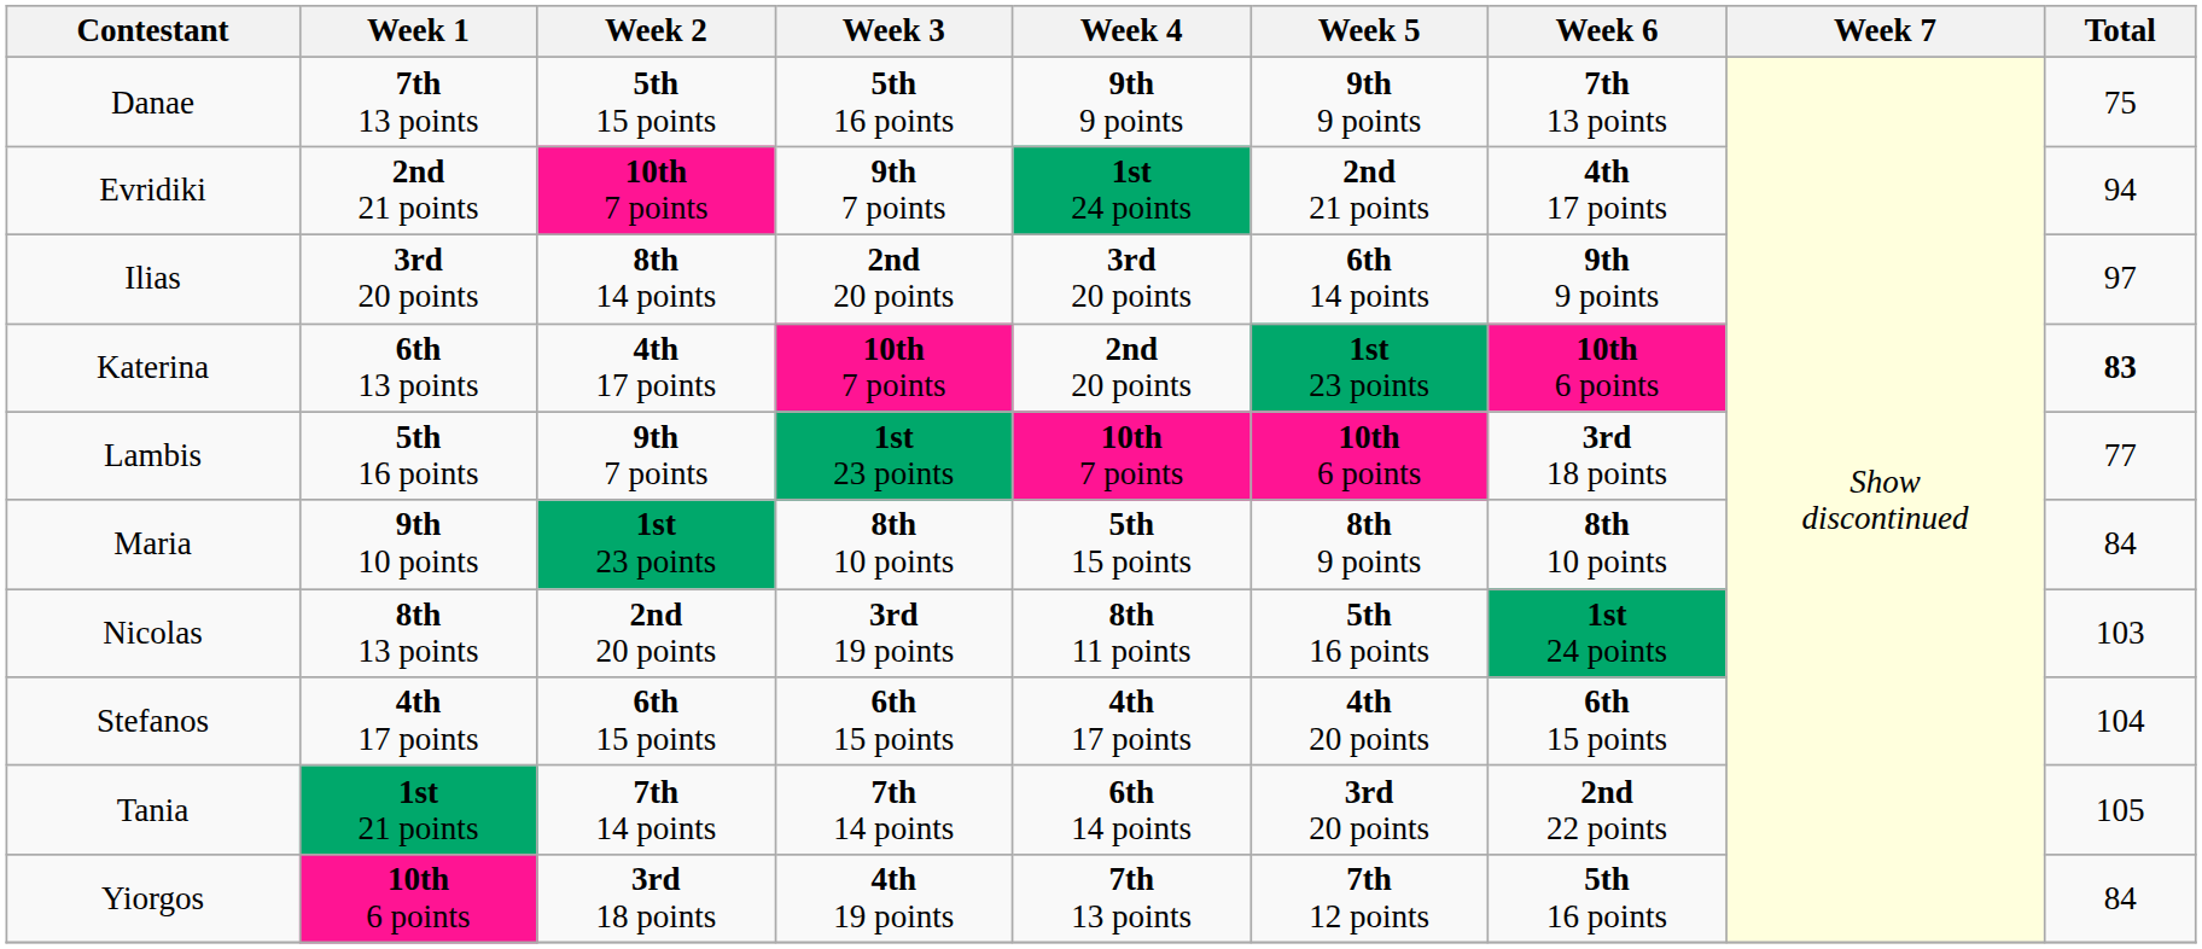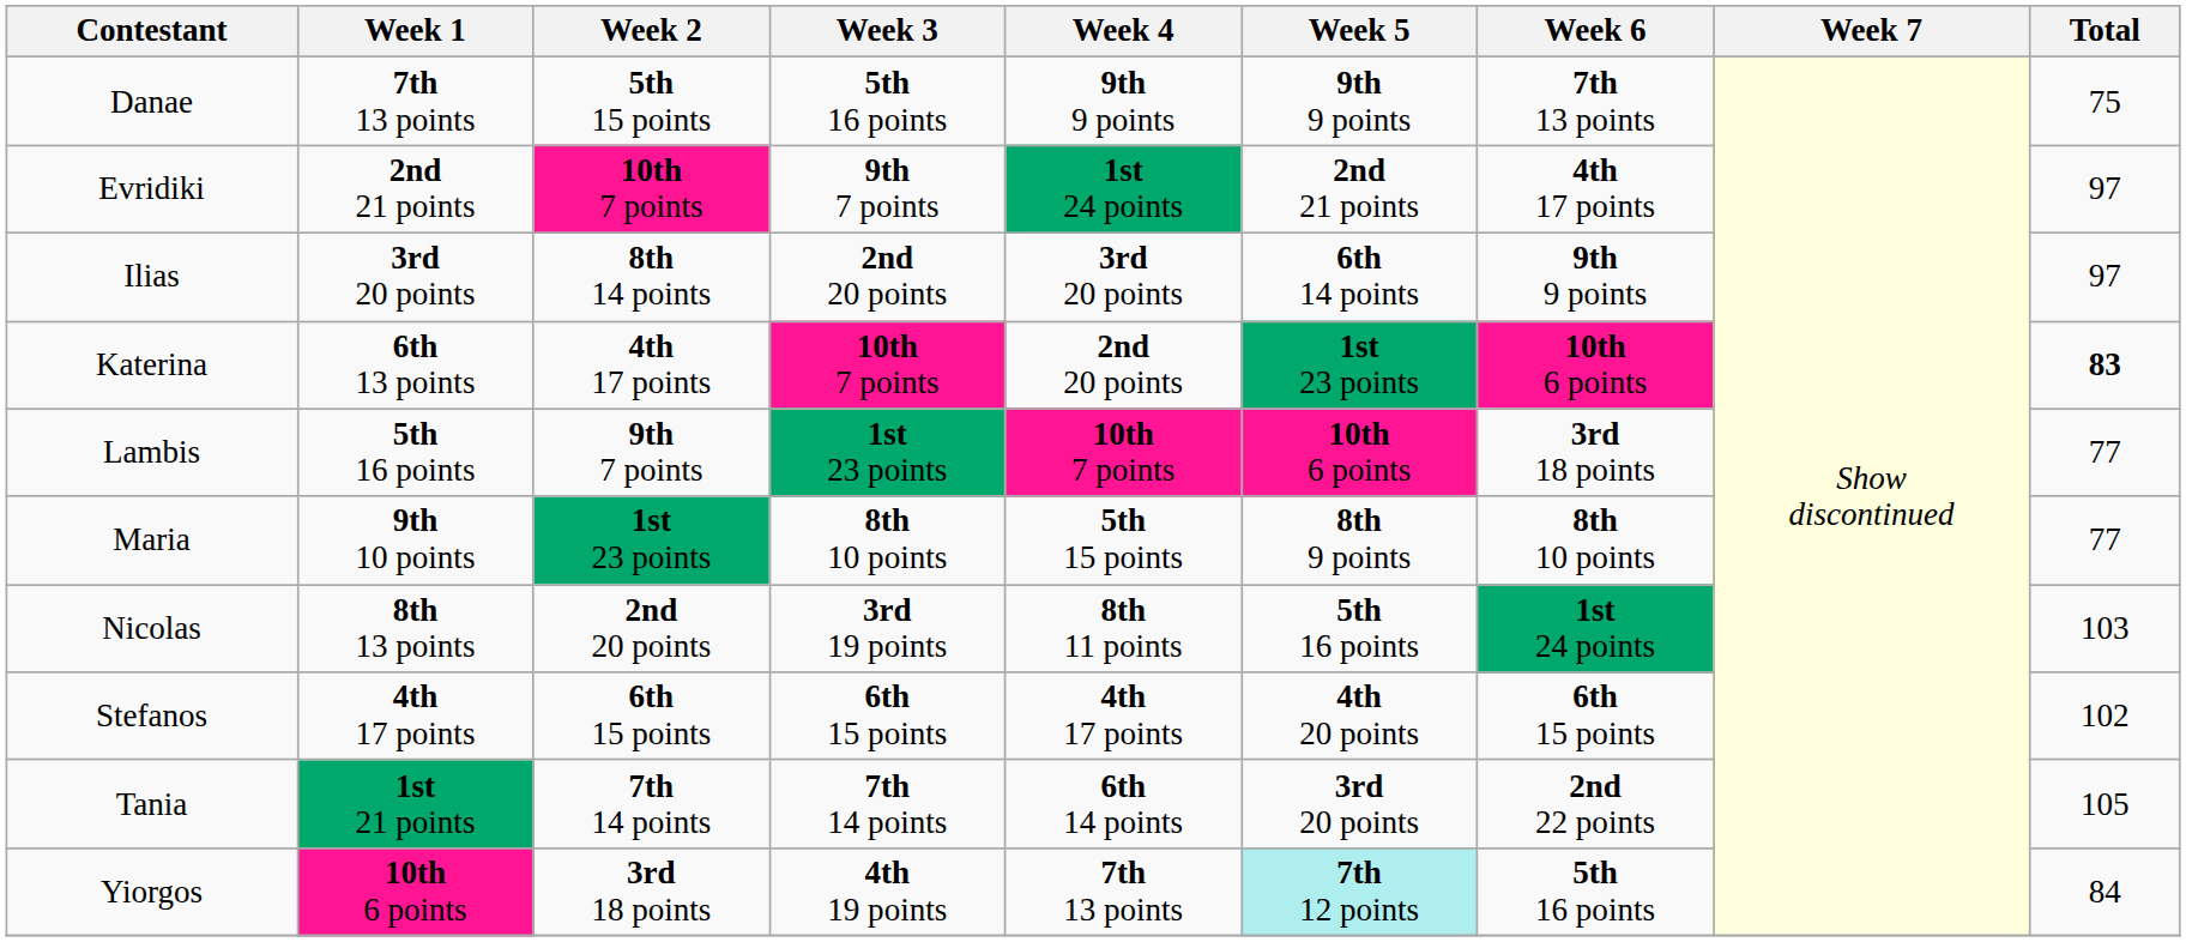Evridiki | Total: 94 -> 97
Maria | Total: 84 -> 77
Stefanos | Total: 104 -> 102
Yiorgos | Week 5: no background -> paleturquoise background
